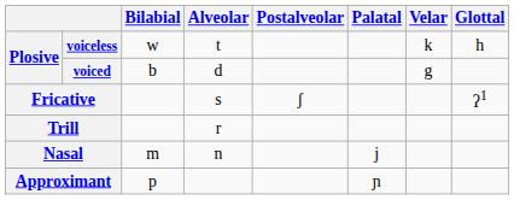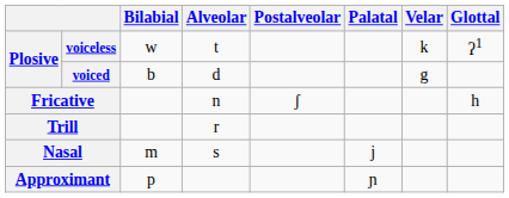voiceless | Glottal: h -> ʔ1
Fricative | Alveolar: s -> n
Fricative | Glottal: ʔ1 -> h
Nasal | Alveolar: n -> s
